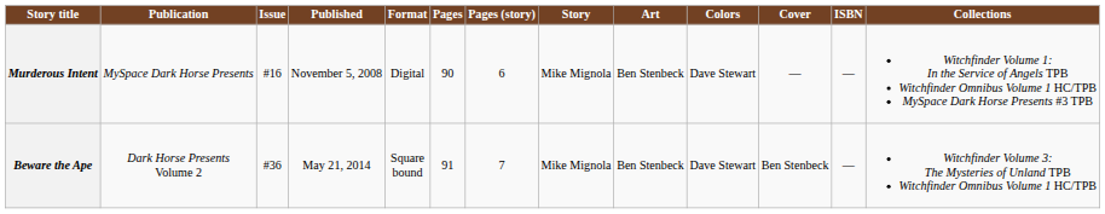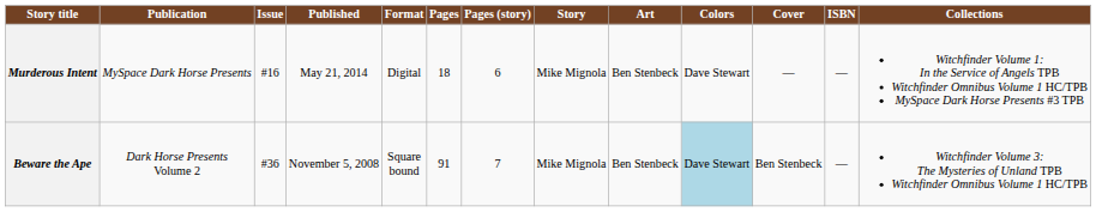Murderous Intent | Published: November 5, 2008 -> May 21, 2014
Murderous Intent | Pages: 90 -> 18
Beware the Ape | Published: May 21, 2014 -> November 5, 2008
Beware the Ape | Colors: no background -> lightblue background
